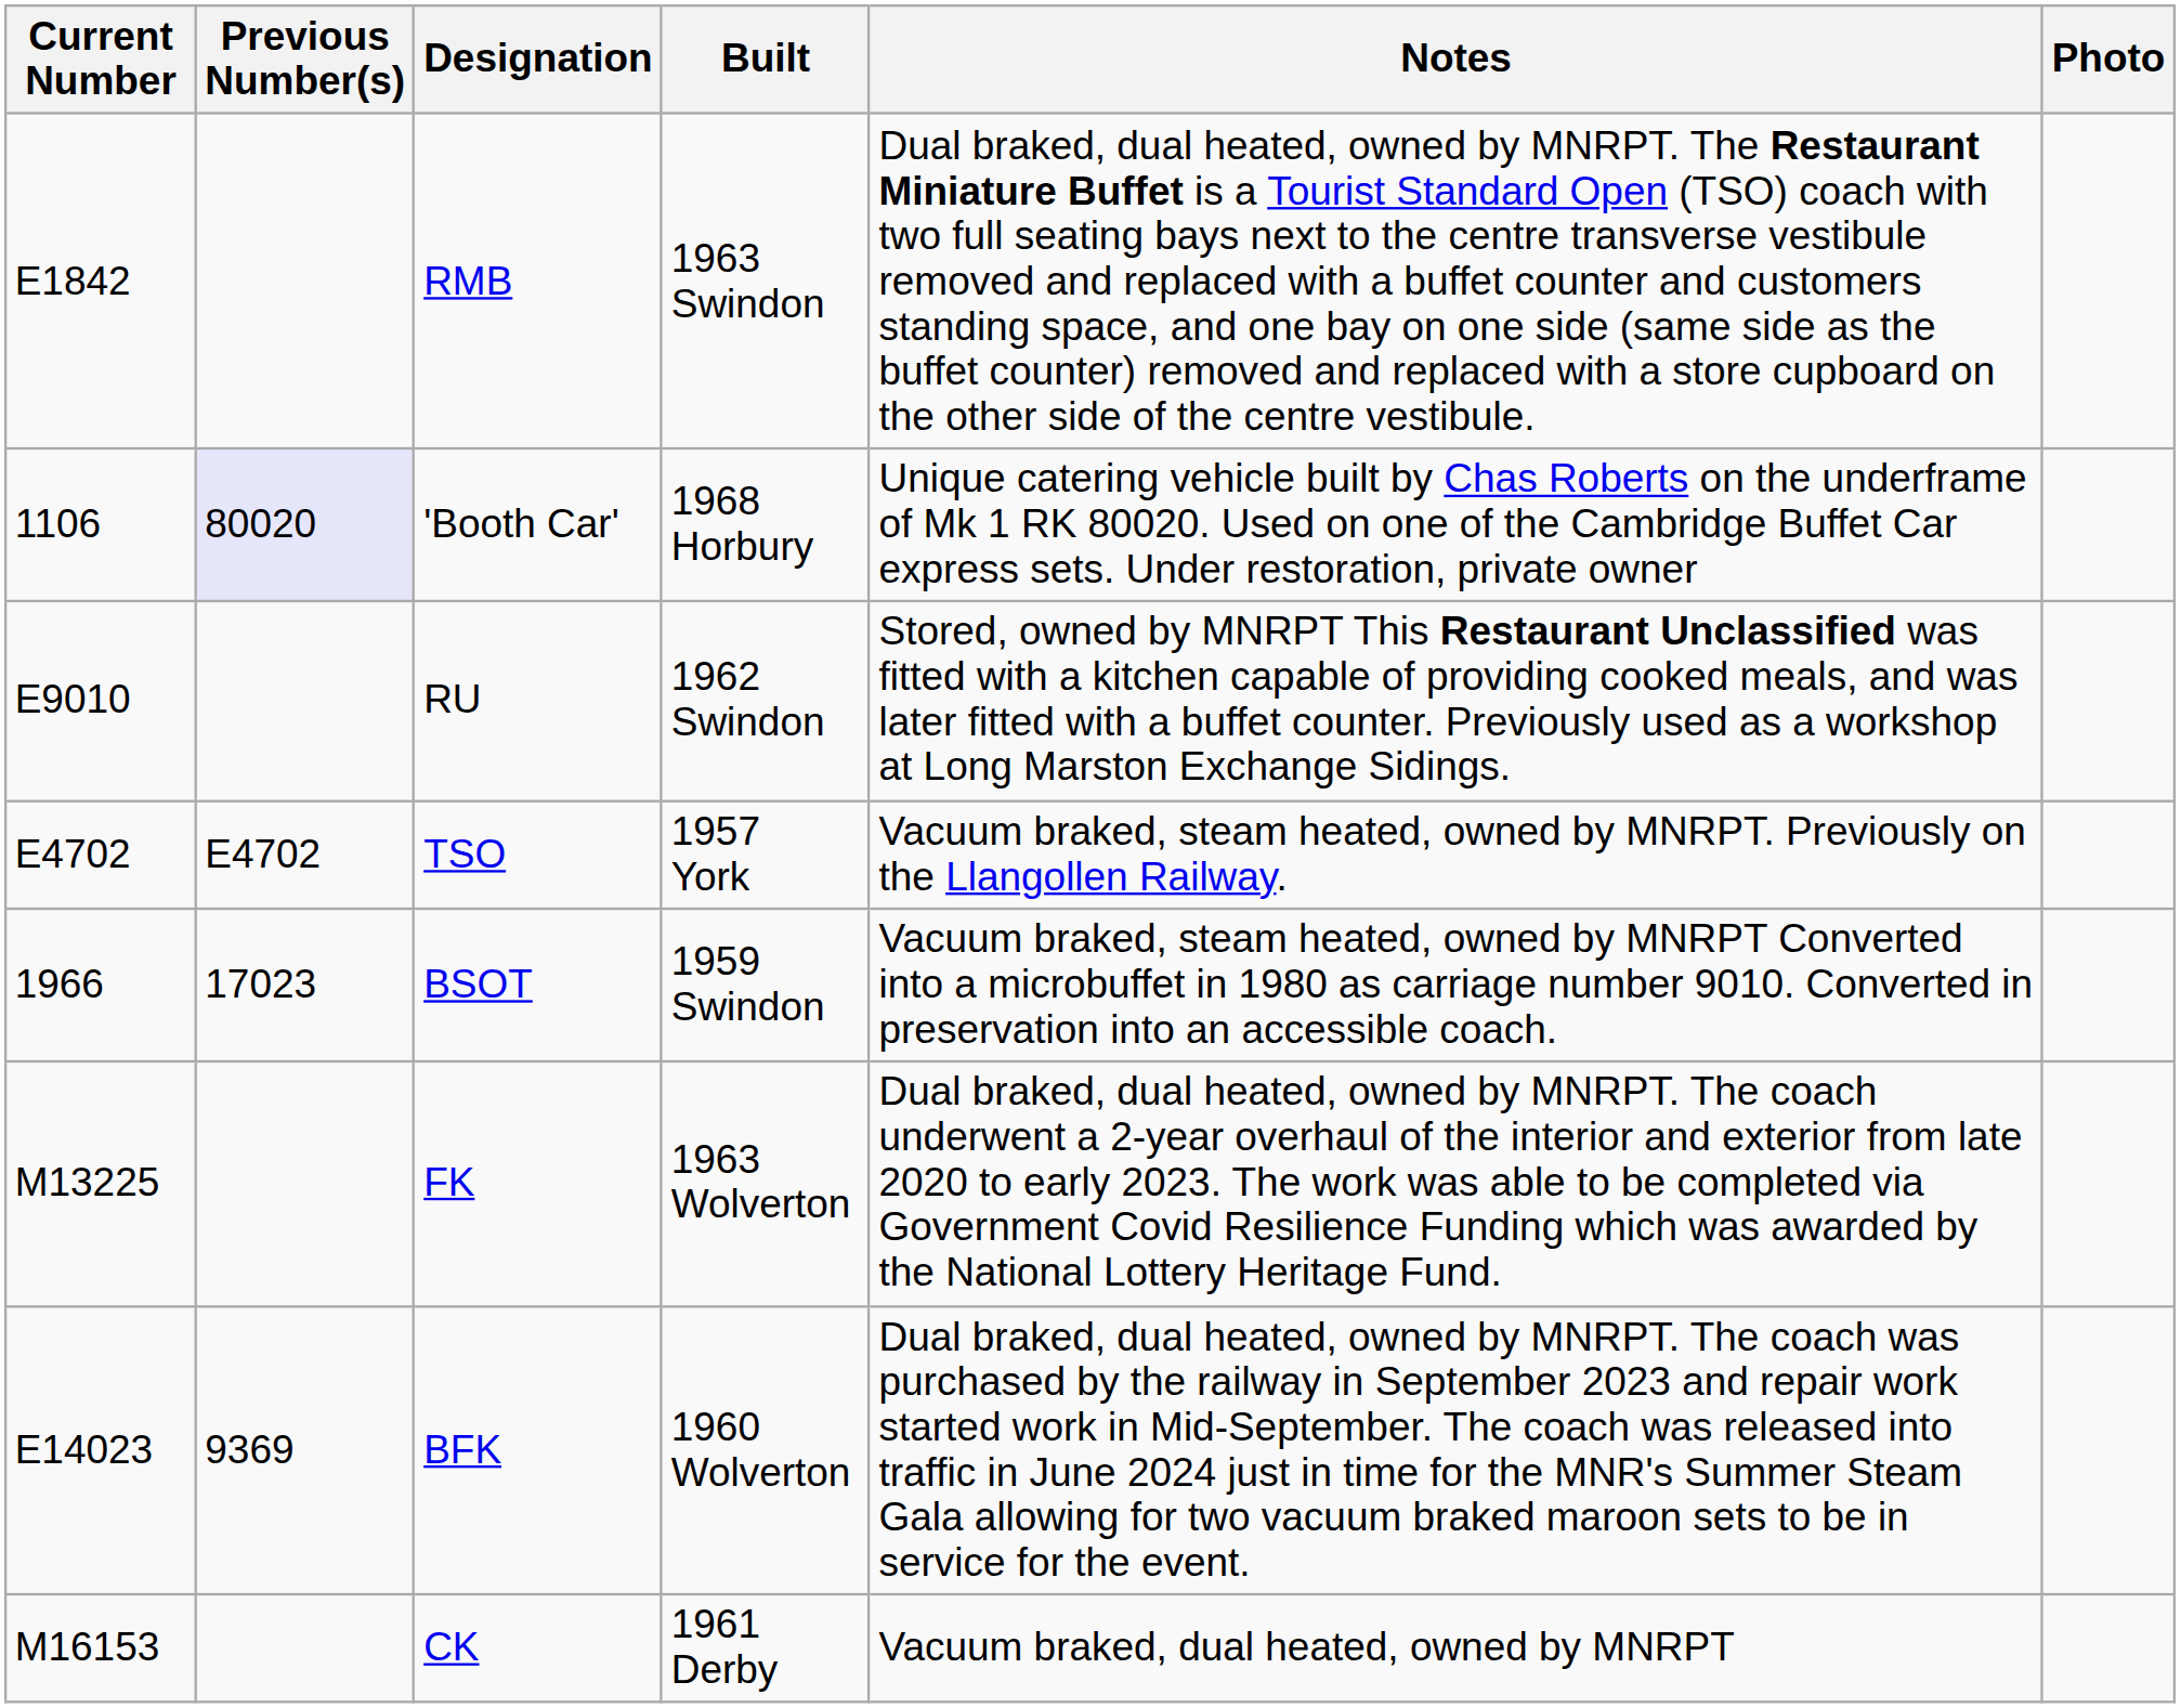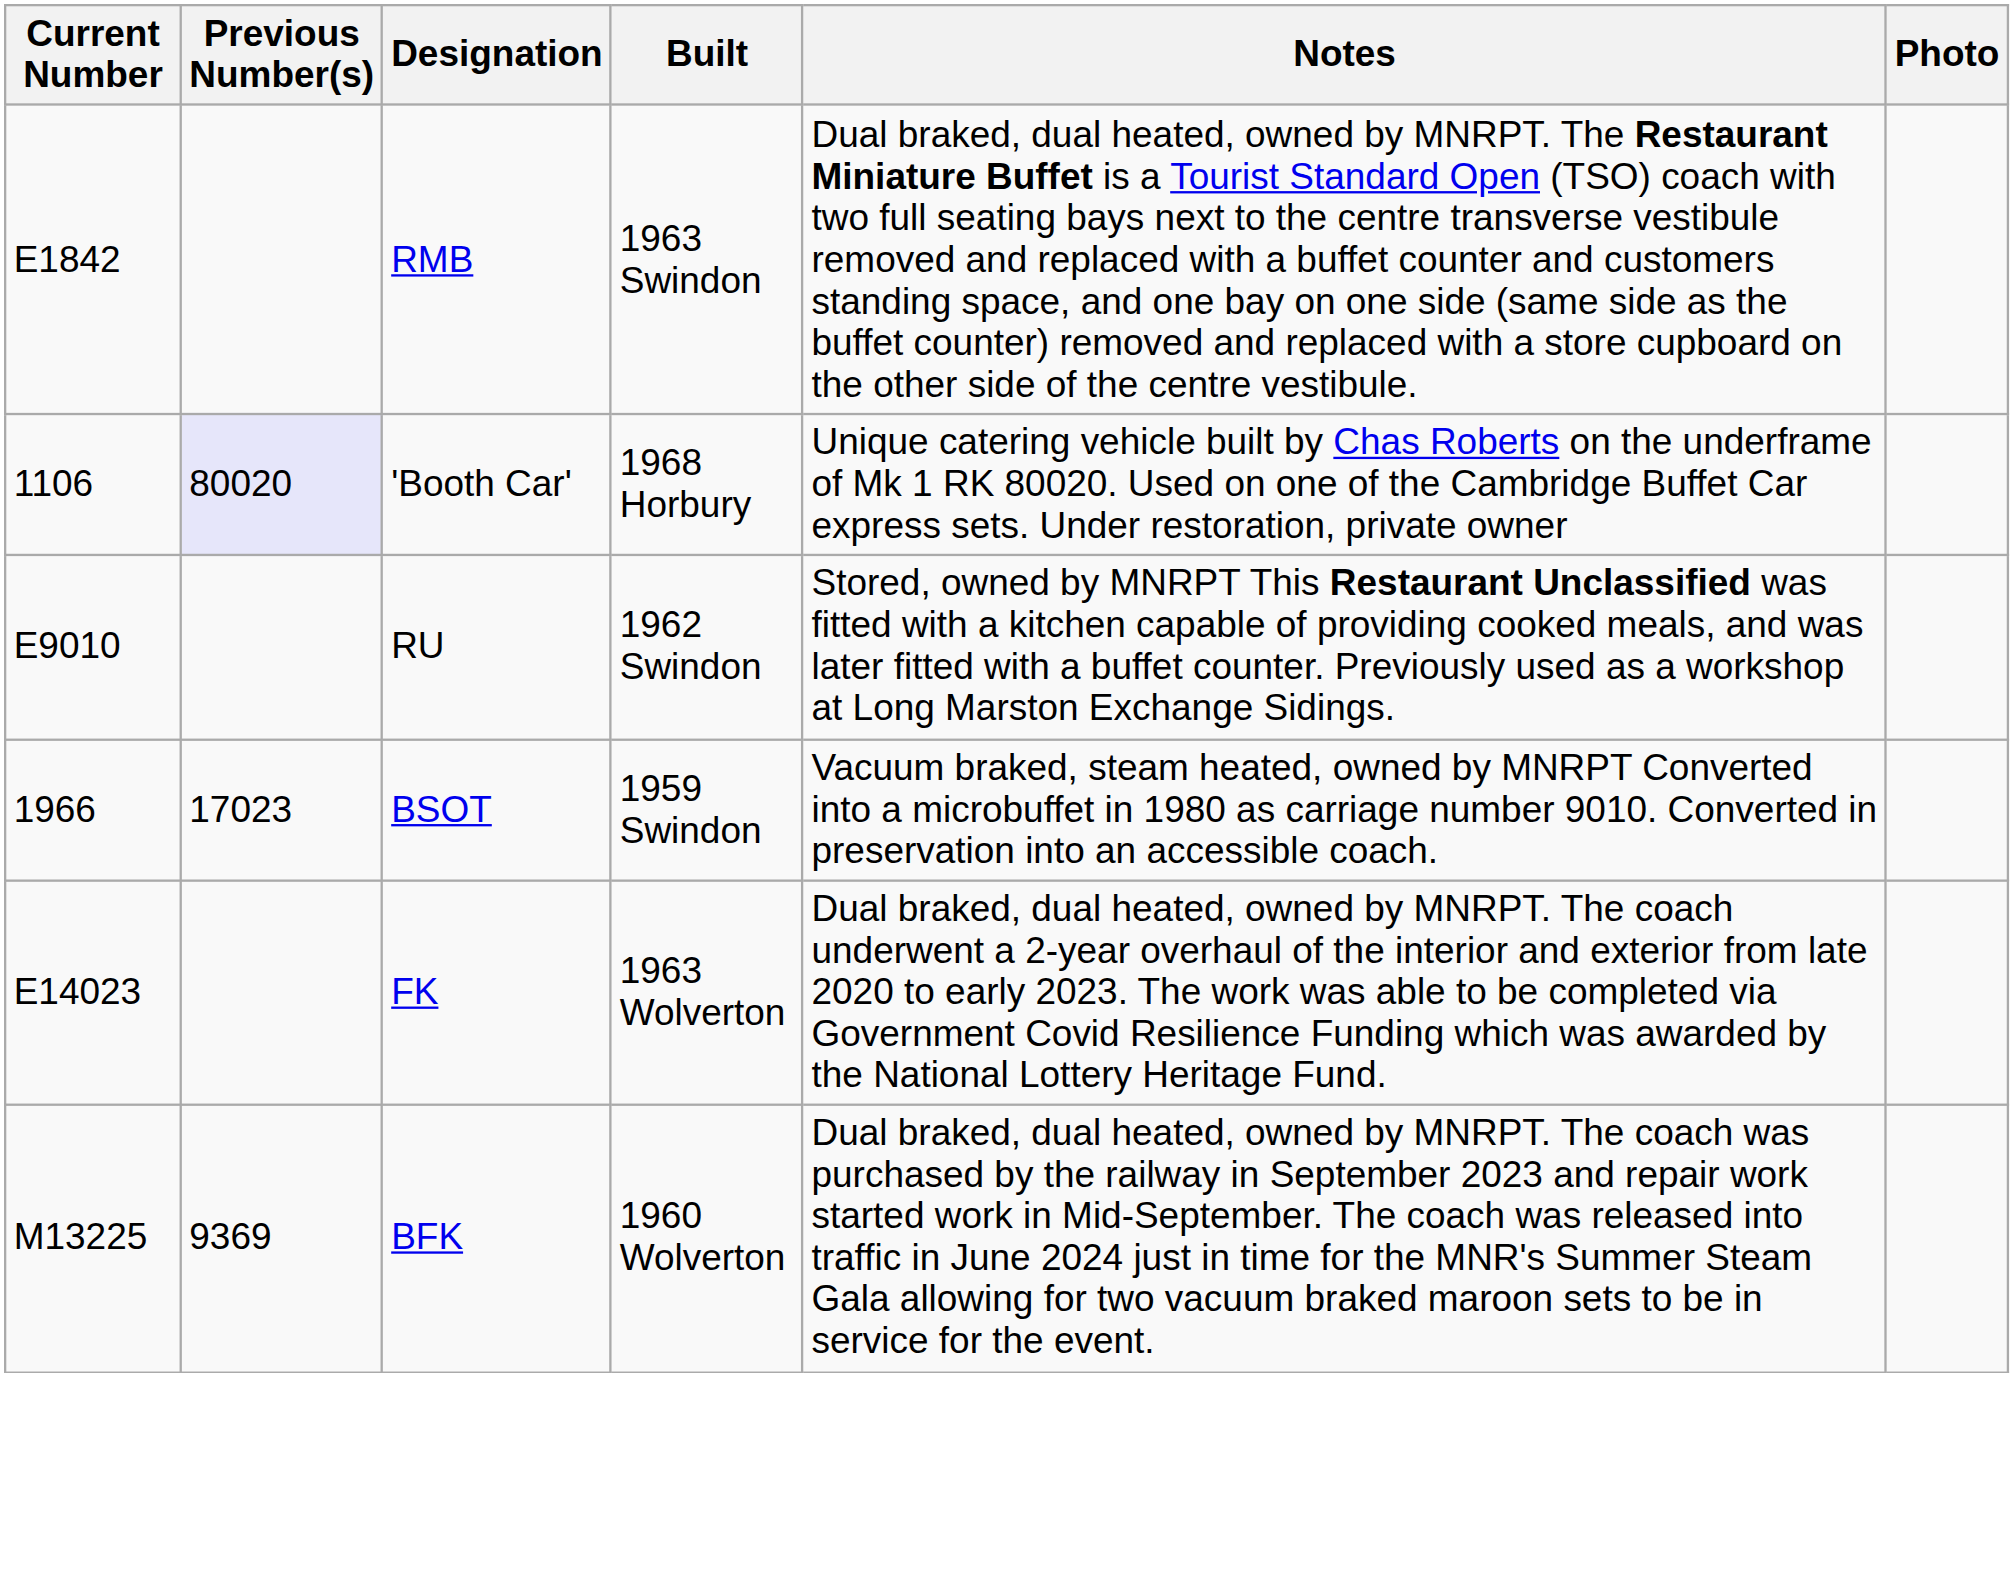- row: E4702 | E4702 | TSO | 1957 York | Vacuum braked, steam heated, owned by MNRPT. Previously on the Llangollen Railway.
FK | Current Number: M13225 -> E14023
BFK | Current Number: E14023 -> M13225
- row: M16153 | CK | 1961 Derby | Vacuum braked, dual heated, owned by MNRPT
